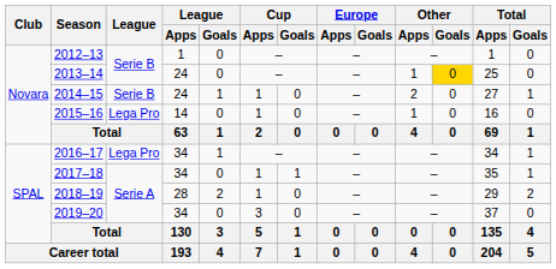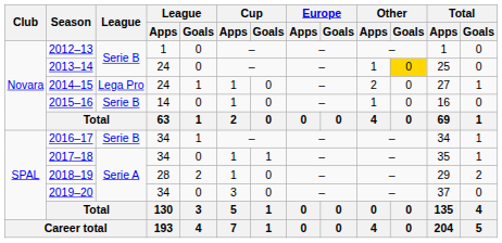2014–15 | League: Serie B -> Lega Pro
2015–16 | League: Lega Pro -> Serie B
2016–17 | League: Lega Pro -> Serie B
